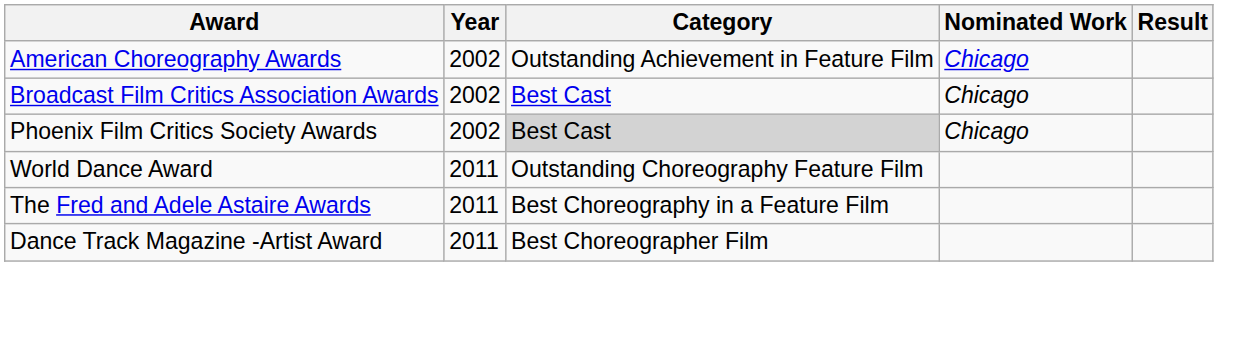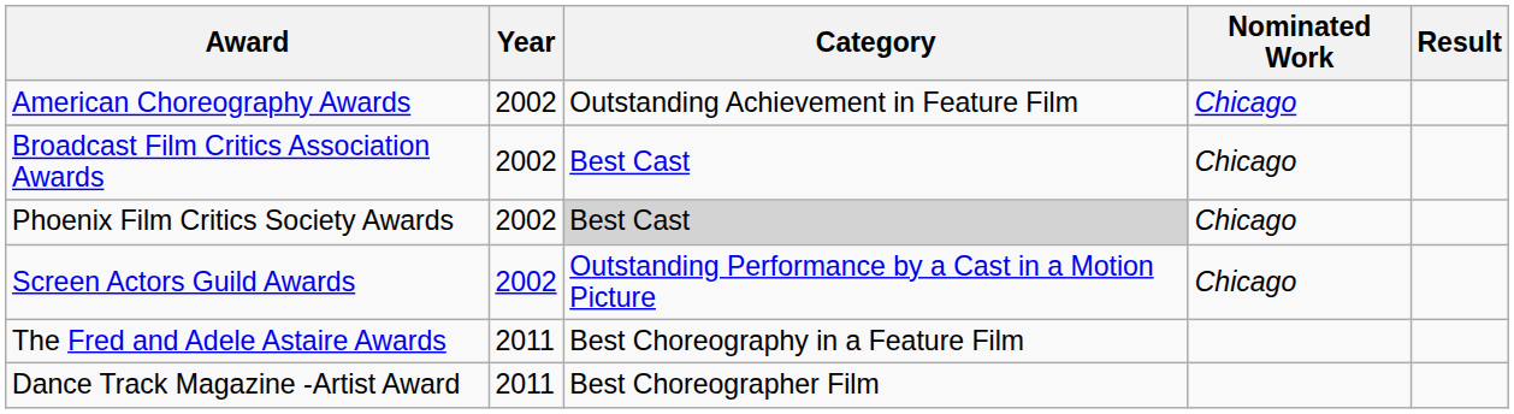+ row: Screen Actors Guild Awards | 2002 | Outstanding Performance by a Cast in a Motion Picture | Chicago
- row: World Dance Award | 2011 | Outstanding Choreography Feature Film
